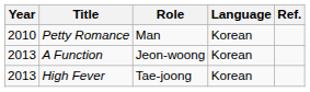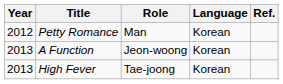Petty Romance | Year: 2010 -> 2012
